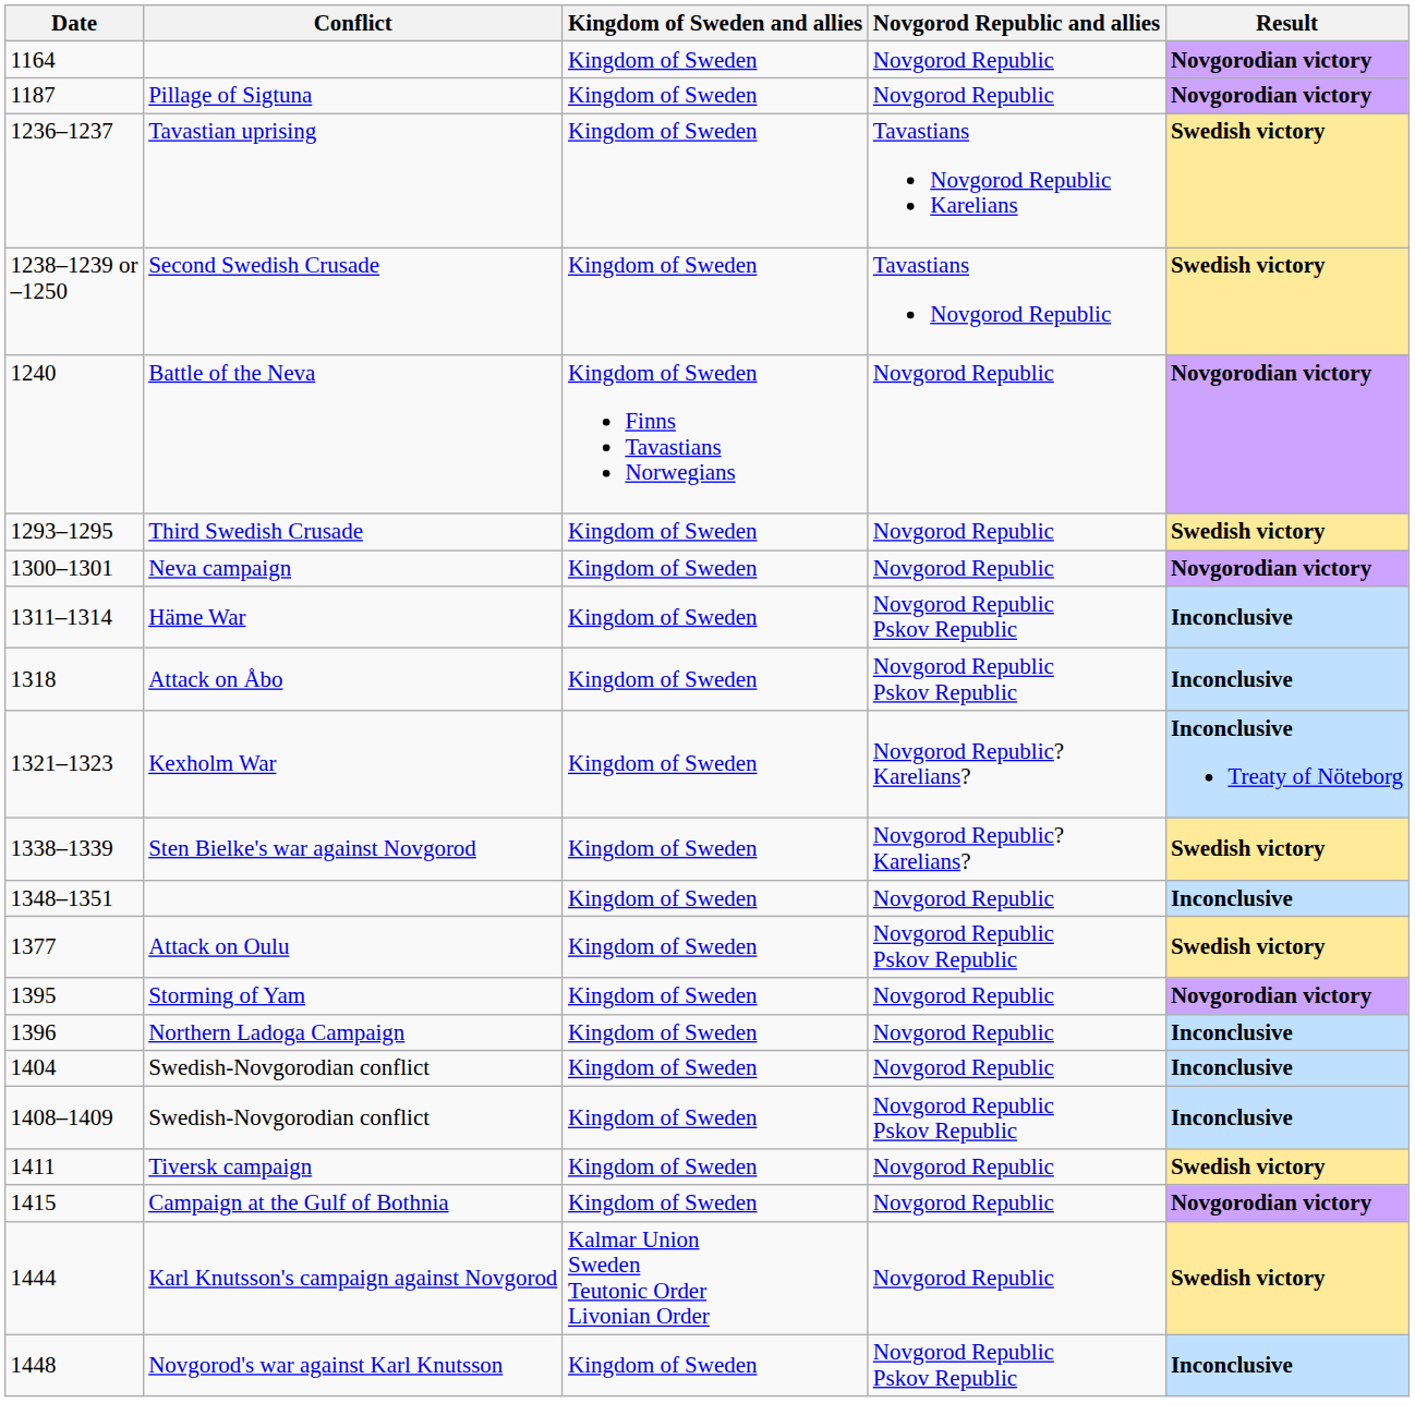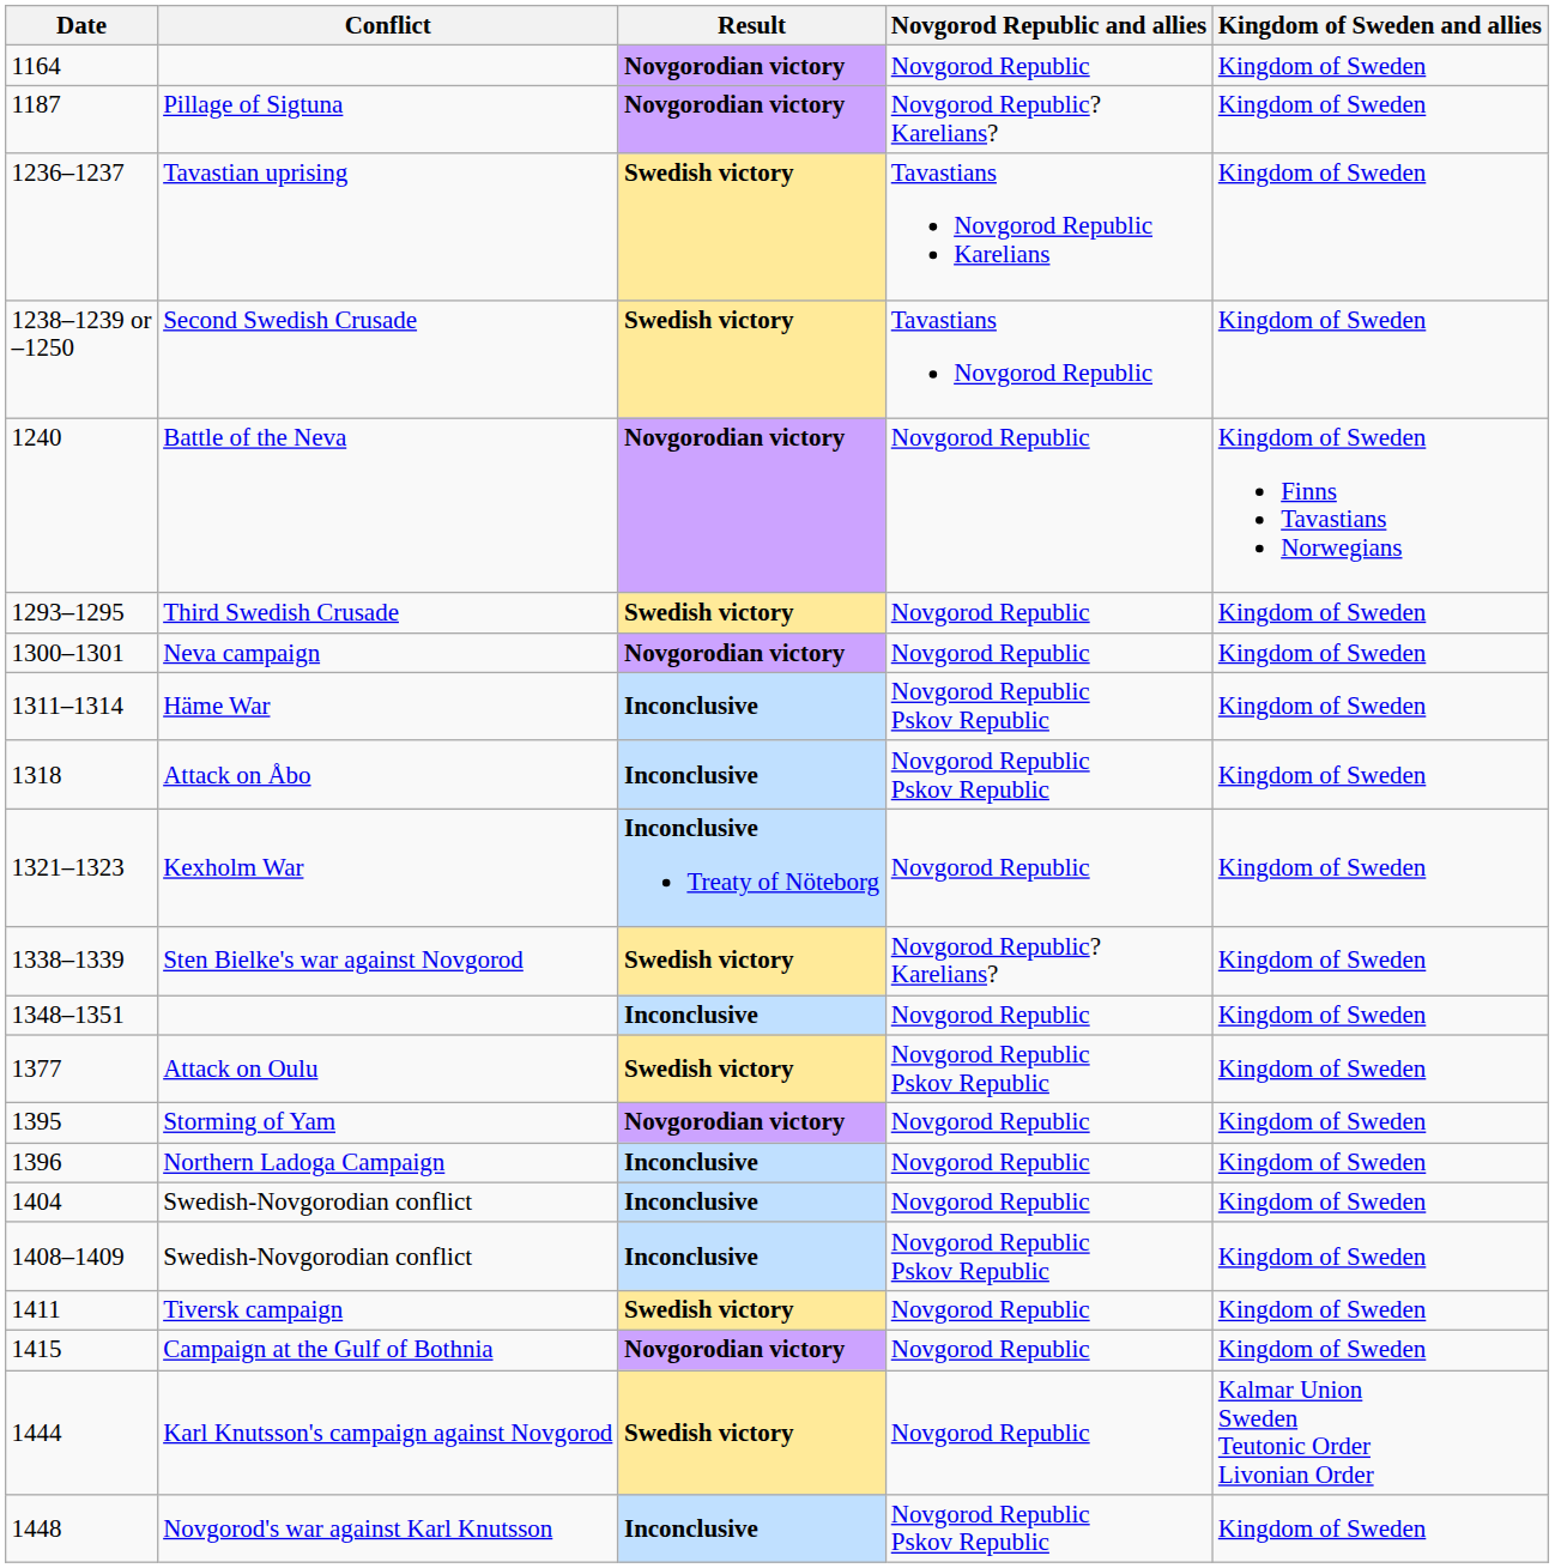columns swapped: Kingdom of Sweden and allies <-> Result
Pillage of Sigtuna | Novgorod Republic and allies: Novgorod Republic -> Novgorod Republic? Karelians?
Kexholm War | Novgorod Republic and allies: Novgorod Republic? Karelians? -> Novgorod Republic
